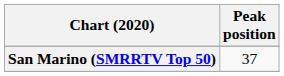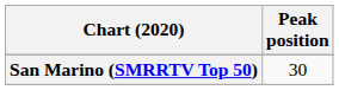San Marino (SMRRTV Top 50) | Peak position: 37 -> 30
